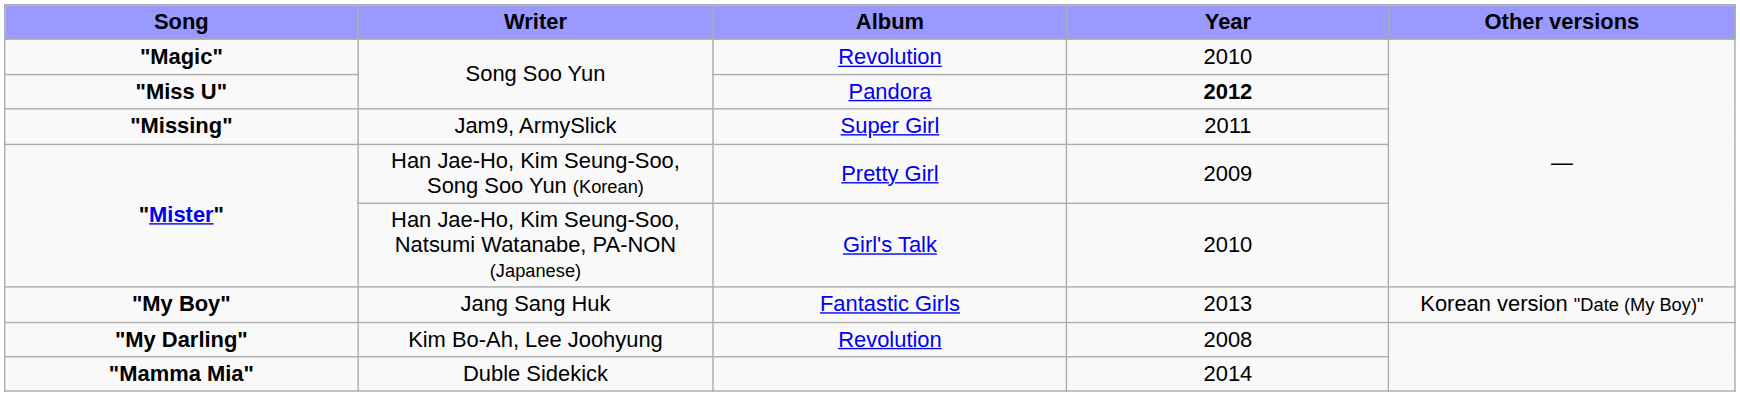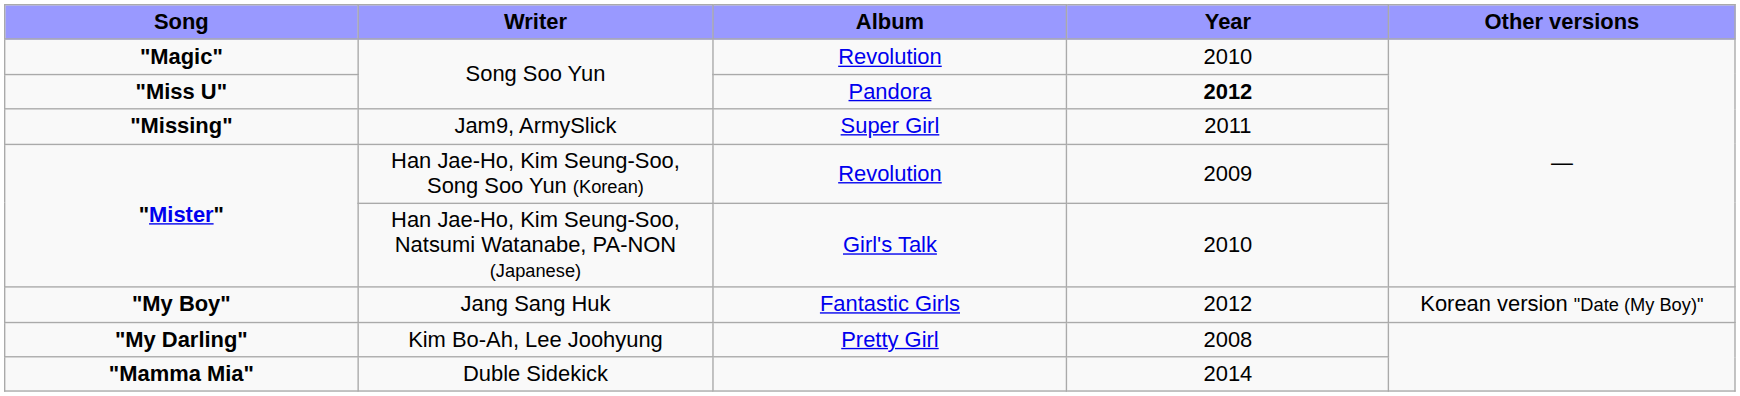"Mister" / Han Jae-Ho, Kim Seung-Soo, Song Soo Yun (Korean) | Album: Pretty Girl -> Revolution
"My Boy" | Year: 2013 -> 2012
"My Darling" | Album: Revolution -> Pretty Girl
